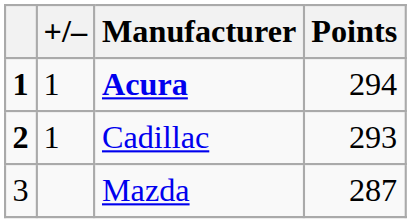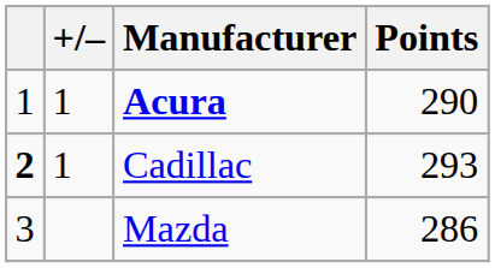Acura | column 1: bold -> normal
Acura | Points: 294 -> 290
Mazda | Points: 287 -> 286
